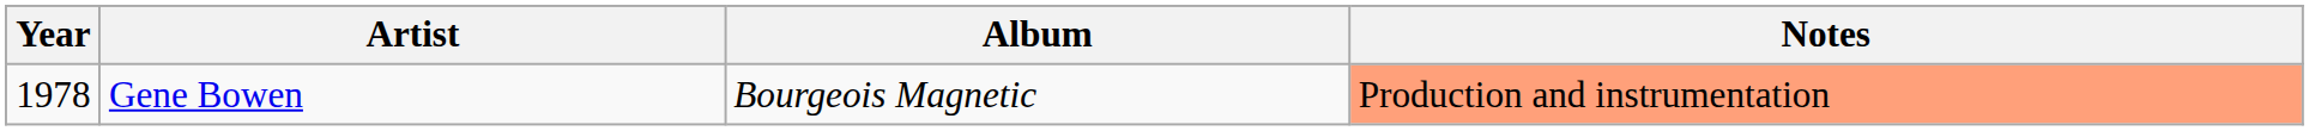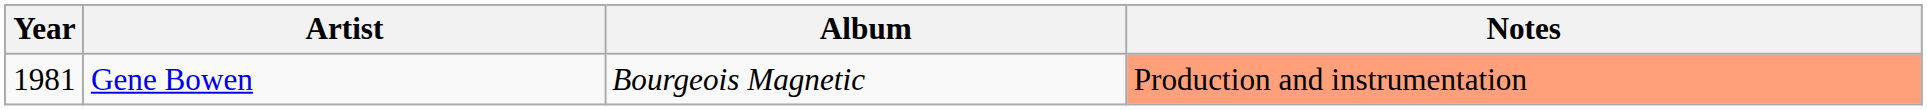Gene Bowen | Year: 1978 -> 1981
